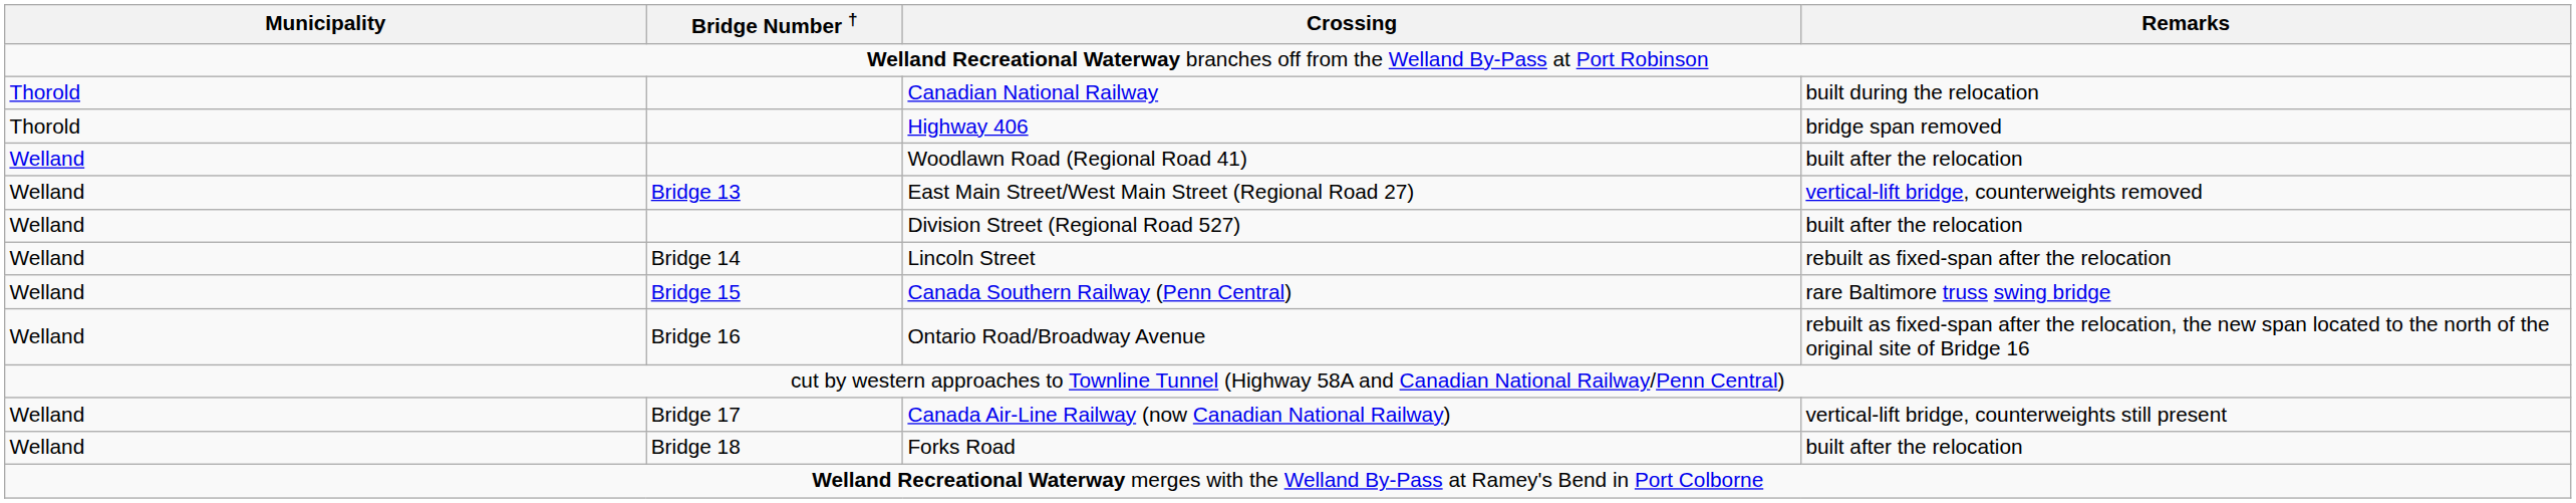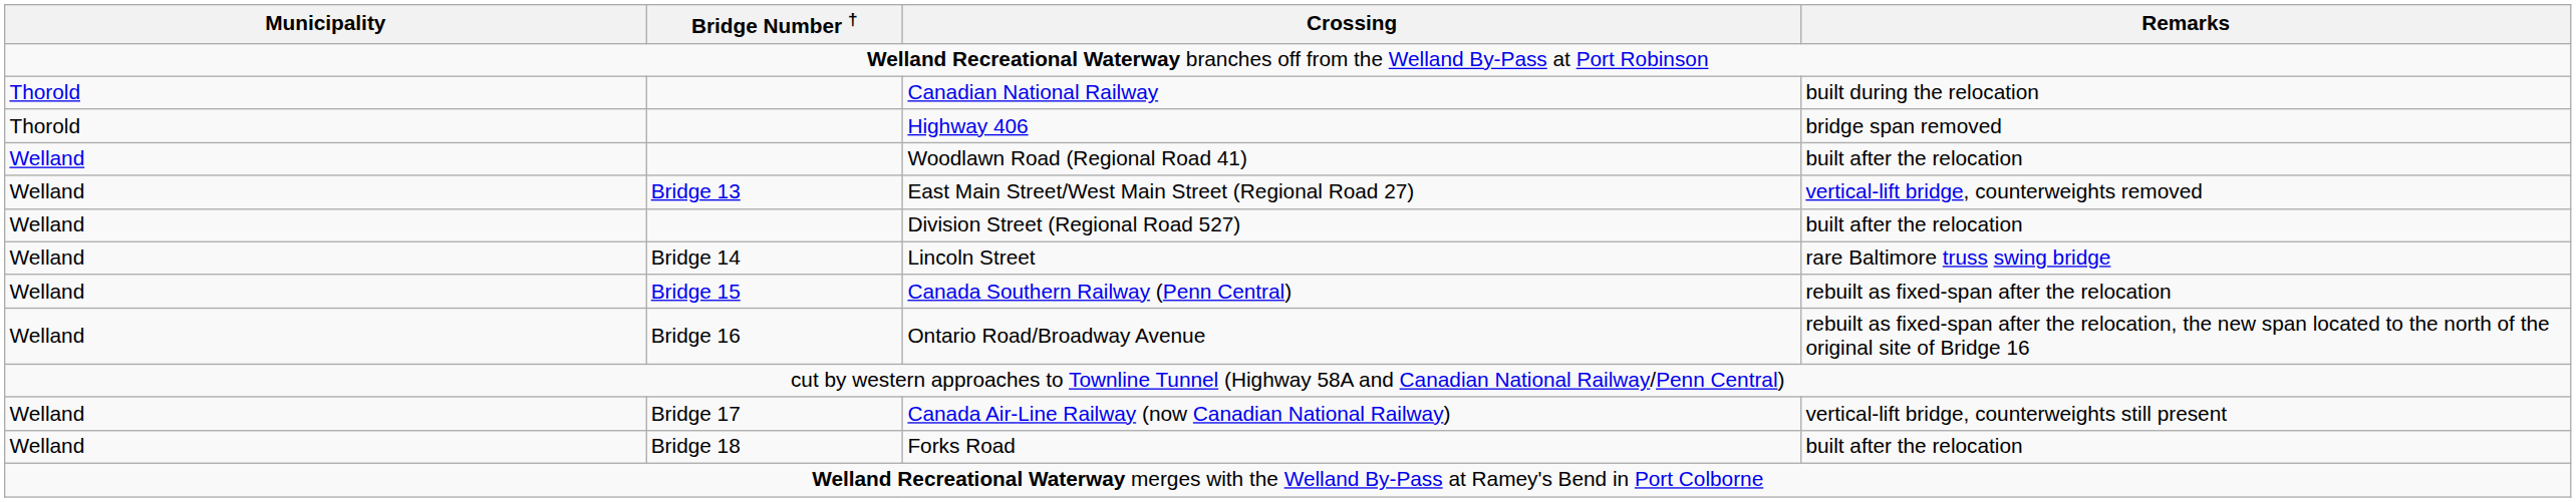Lincoln Street | Remarks: rebuilt as fixed-span after the relocation -> rare Baltimore truss swing bridge
Canada Southern Railway (Penn Central) | Remarks: rare Baltimore truss swing bridge -> rebuilt as fixed-span after the relocation
